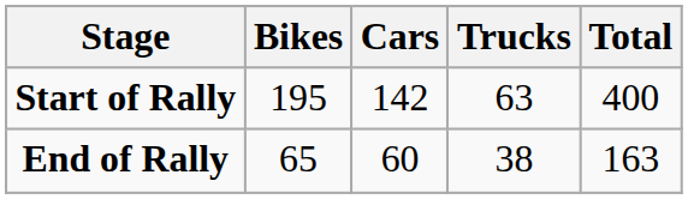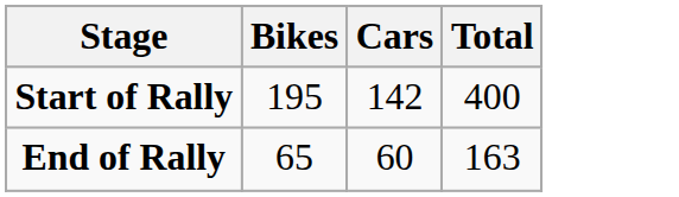- column: Trucks | 63 | 38
